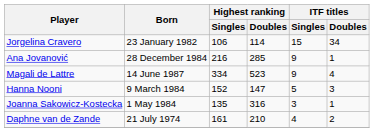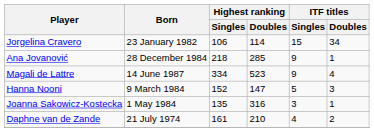Ana Jovanović | Highest ranking / Singles: 216 -> 218
